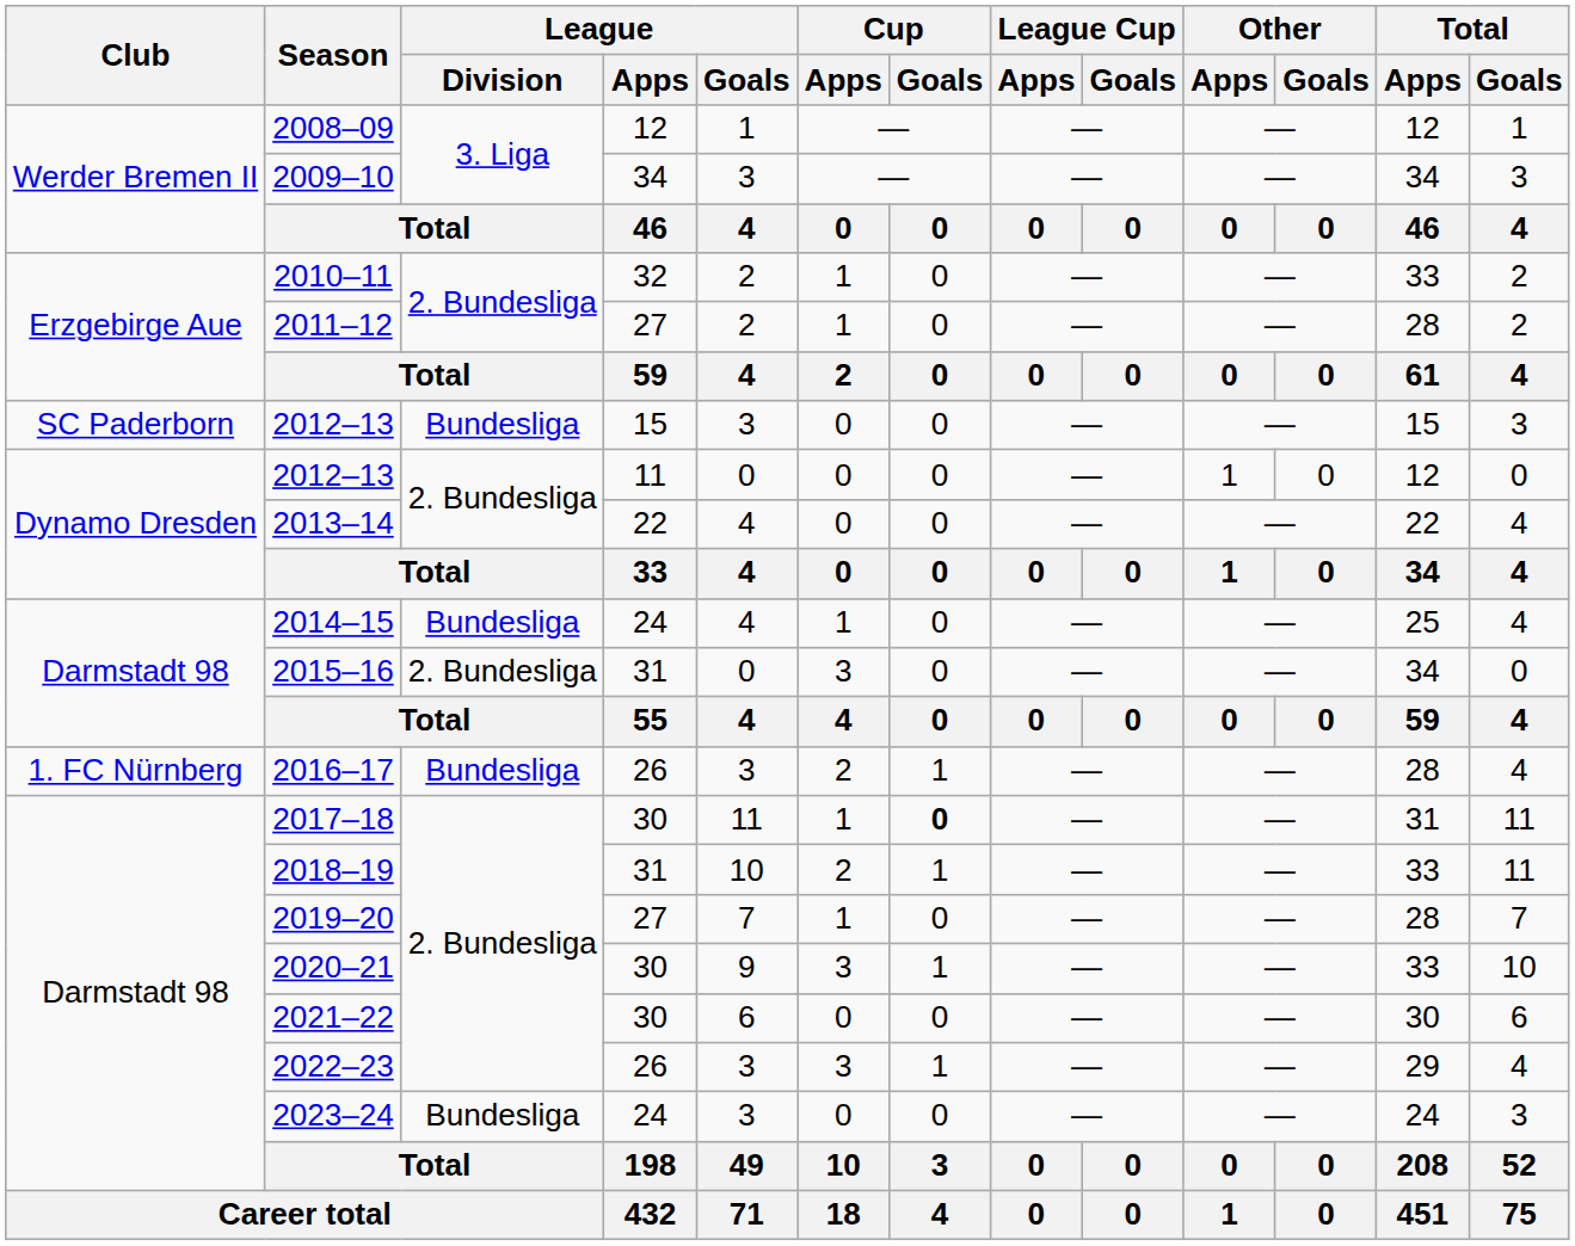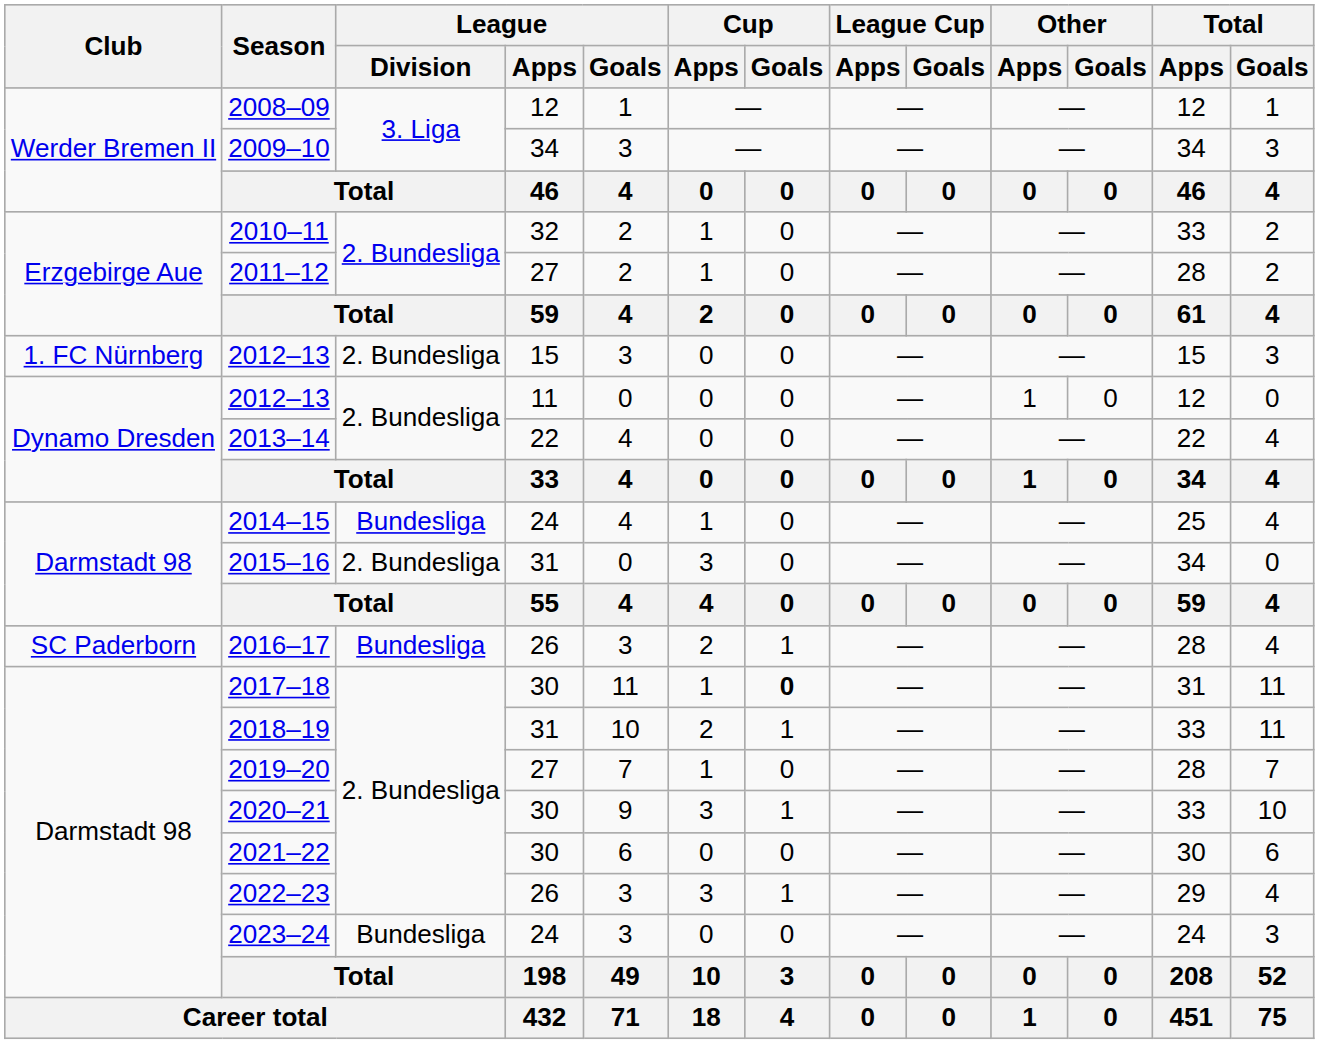2012–13 / 15 | Club: SC Paderborn -> 1. FC Nürnberg
2012–13 / 15 | League / Division: Bundesliga -> 2. Bundesliga
2016–17 | Club: 1. FC Nürnberg -> SC Paderborn
